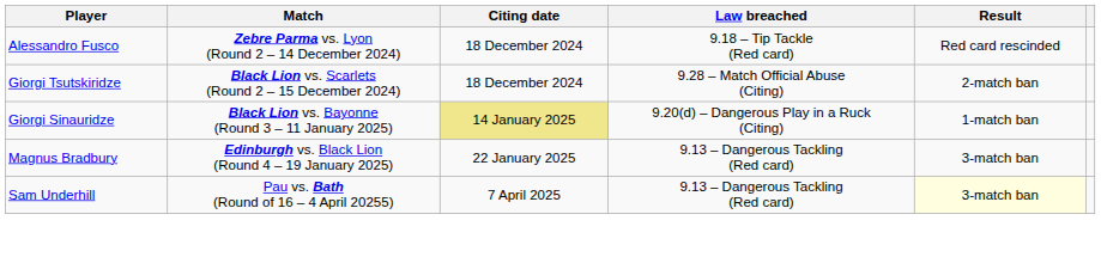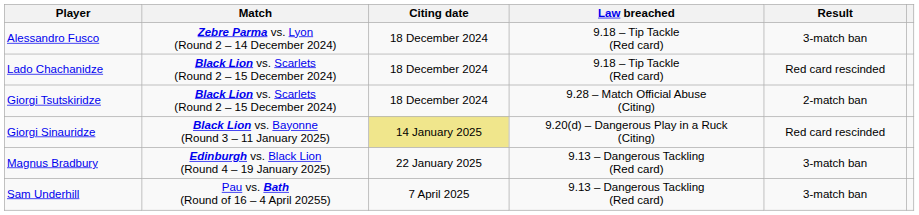Alessandro Fusco | Result: Red card rescinded -> 3-match ban
+ row: Lado Chachanidze | Black Lion vs. Scarlets (Round 2 – 15 December 2024) | 18 December 2024 | 9.18 – Tip Tackle (Red card) | Red card rescinded
Giorgi Sinauridze | Result: 1-match ban -> Red card rescinded
Sam Underhill | Result: lightyellow background -> no background
